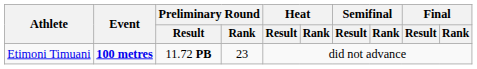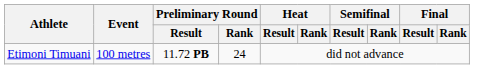Etimoni Timuani | Event: bold -> normal
Etimoni Timuani | Preliminary Round / Rank: 23 -> 24
